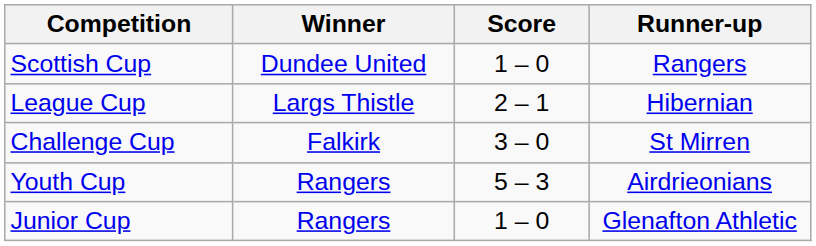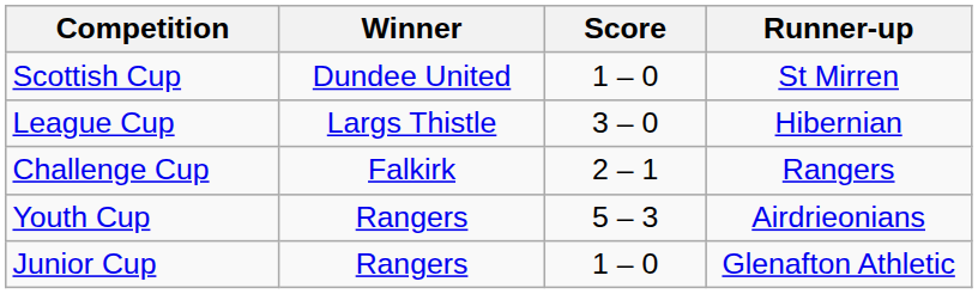Scottish Cup | Runner-up: Rangers -> St Mirren
League Cup | Score: 2 – 1 -> 3 – 0
Challenge Cup | Score: 3 – 0 -> 2 – 1
Challenge Cup | Runner-up: St Mirren -> Rangers
